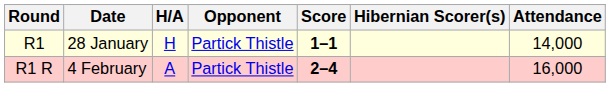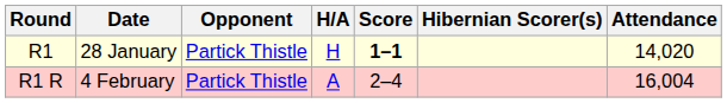columns swapped: Opponent <-> H/A
R1 | Attendance: 14,000 -> 14,020
R1 R | Score: bold -> normal
R1 R | Attendance: 16,000 -> 16,004
